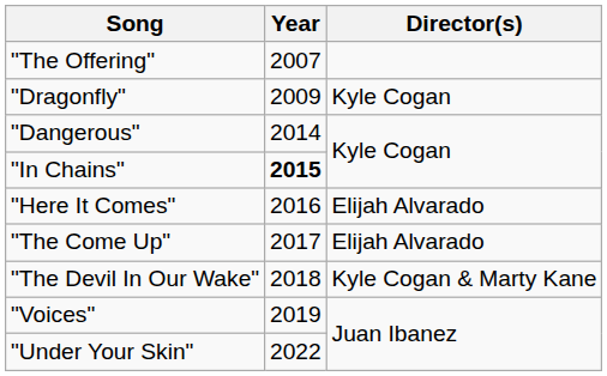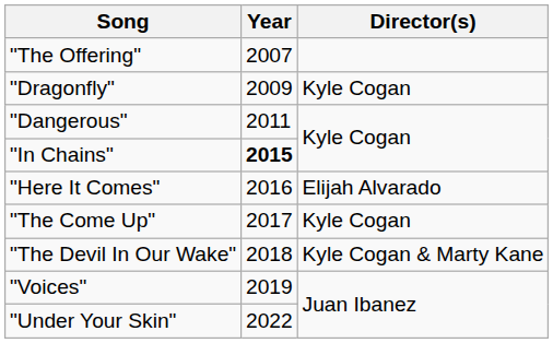"Dangerous" | Year: 2014 -> 2011
"The Come Up" | Director(s): Elijah Alvarado -> Kyle Cogan
